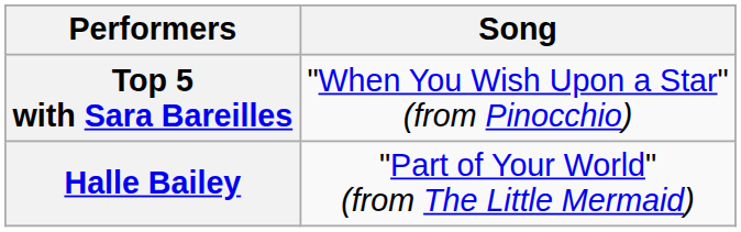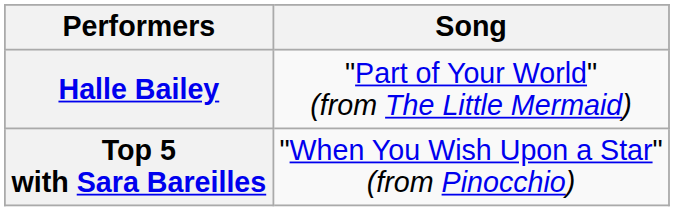rows swapped: Top 5 with Sara Bareilles <-> Halle Bailey
